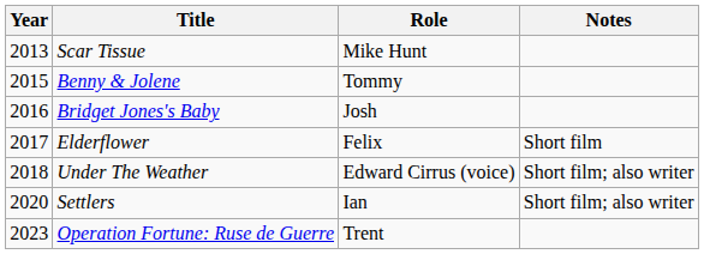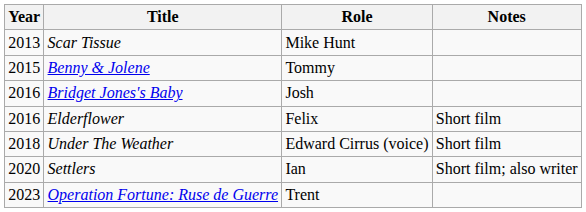Elderflower | Year: 2017 -> 2016
Under The Weather | Notes: Short film; also writer -> Short film
